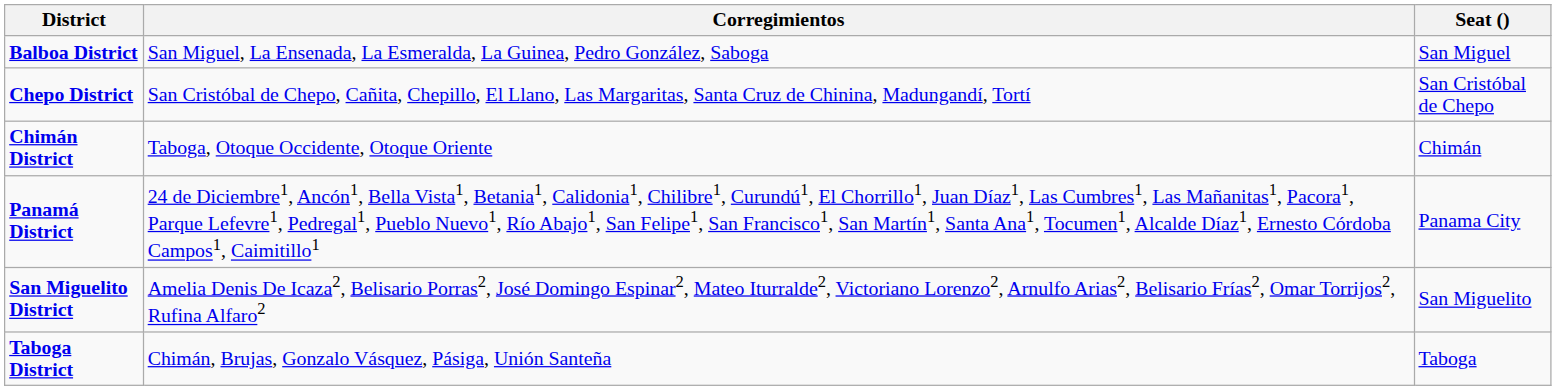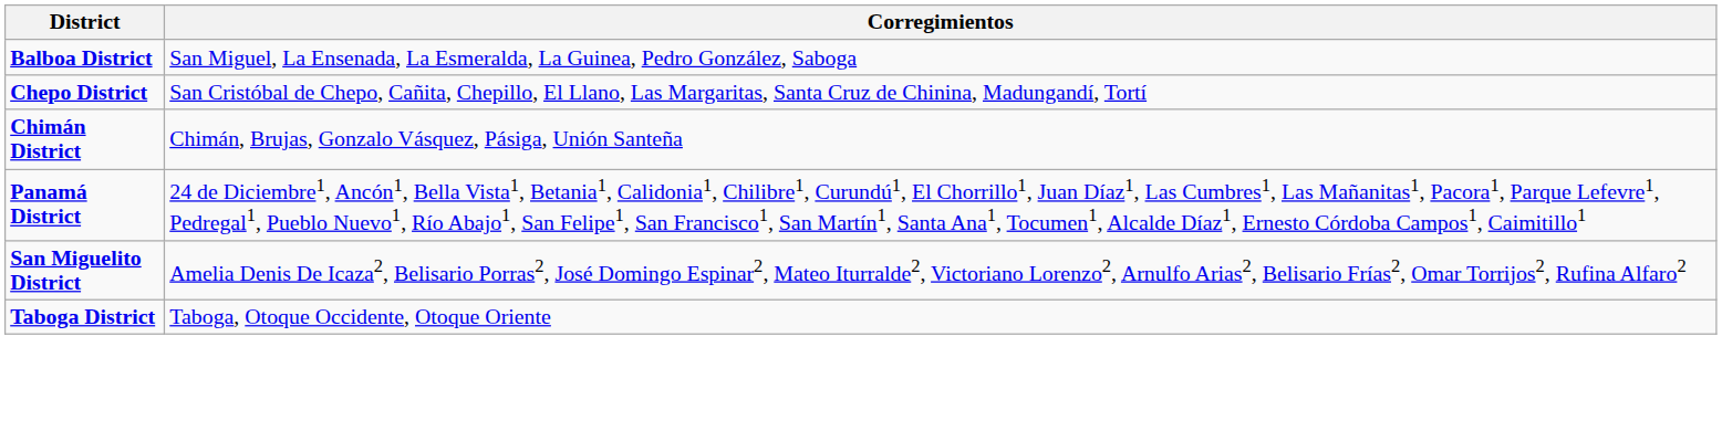- column: Seat () | San Miguel | San Cristóbal de Chepo | Chimán | Panama City | San Miguelito | Taboga
Chimán District | Corregimientos: Taboga, Otoque Occidente, Otoque Oriente -> Chimán, Brujas, Gonzalo Vásquez, Pásiga, Unión Santeña
Taboga District | Corregimientos: Chimán, Brujas, Gonzalo Vásquez, Pásiga, Unión Santeña -> Taboga, Otoque Occidente, Otoque Oriente
